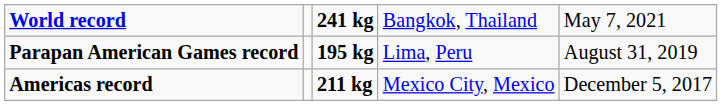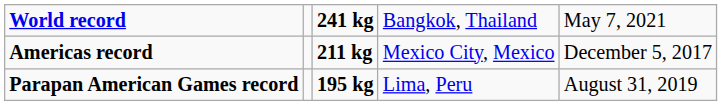rows swapped: Parapan American Games record <-> Americas record
